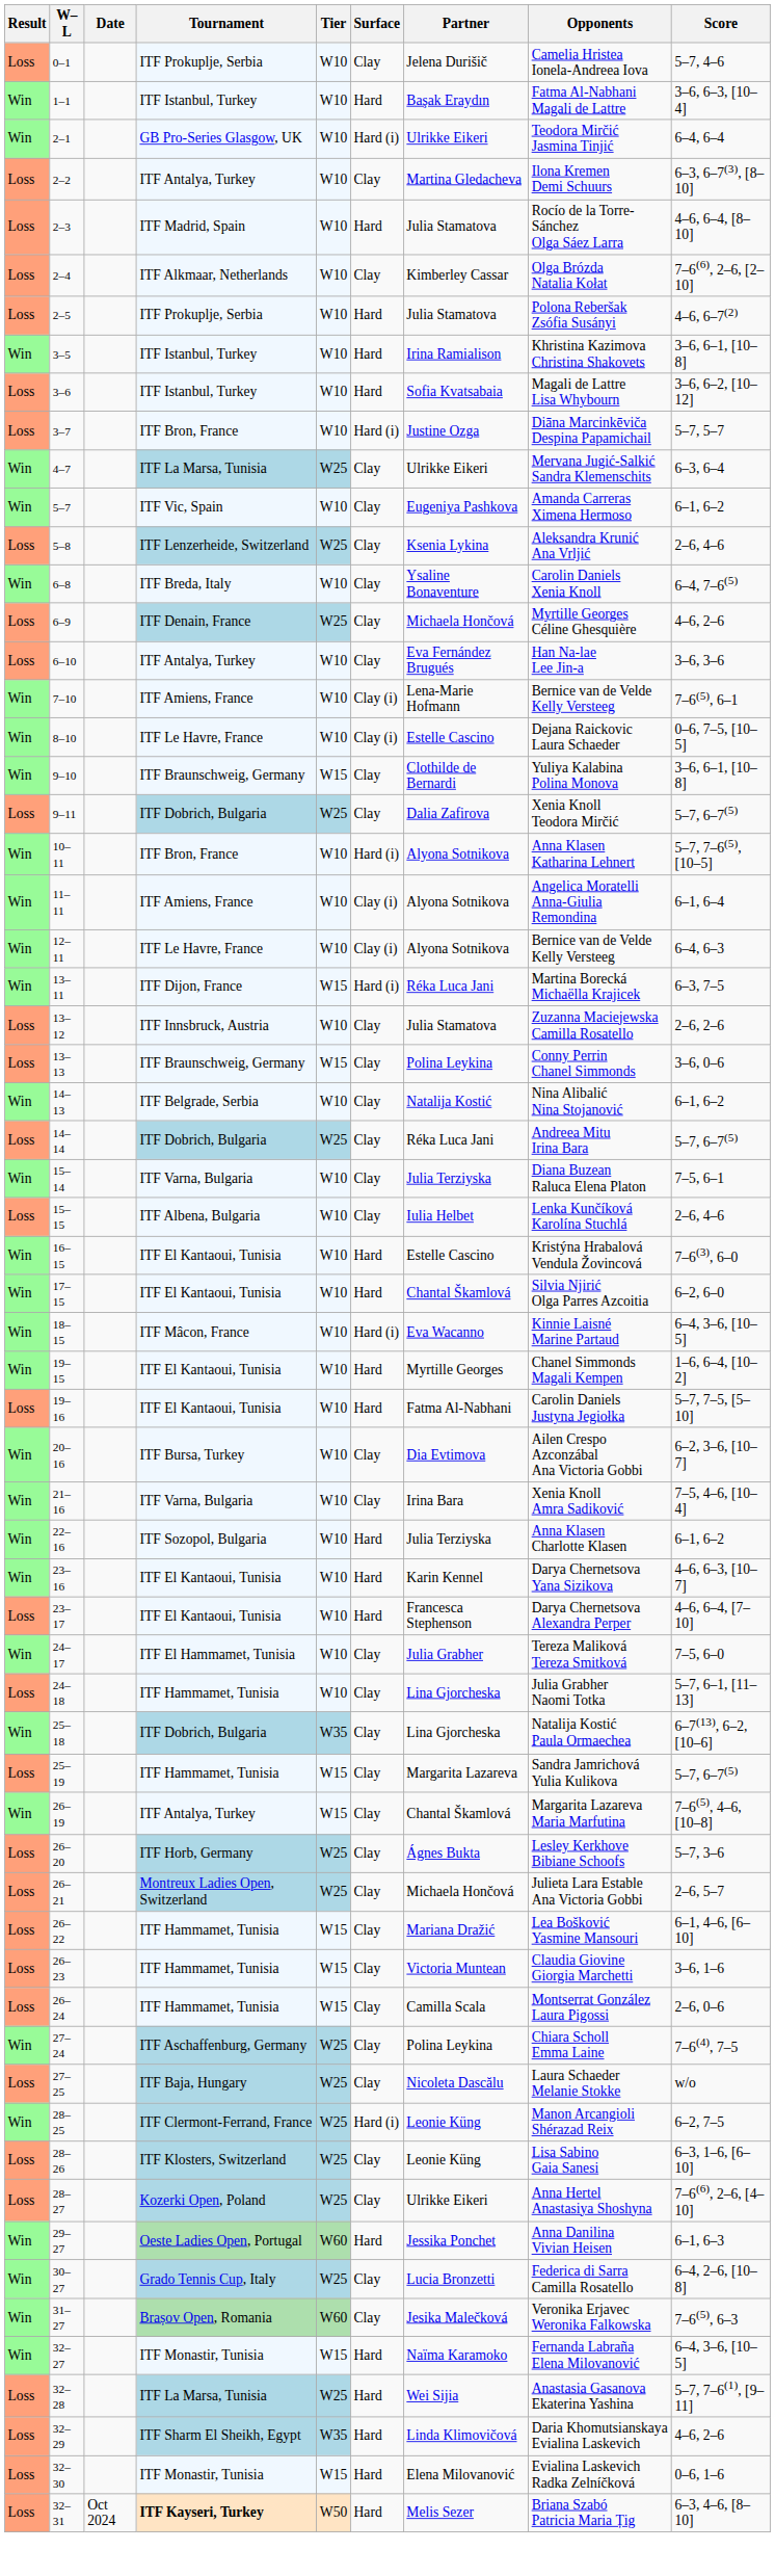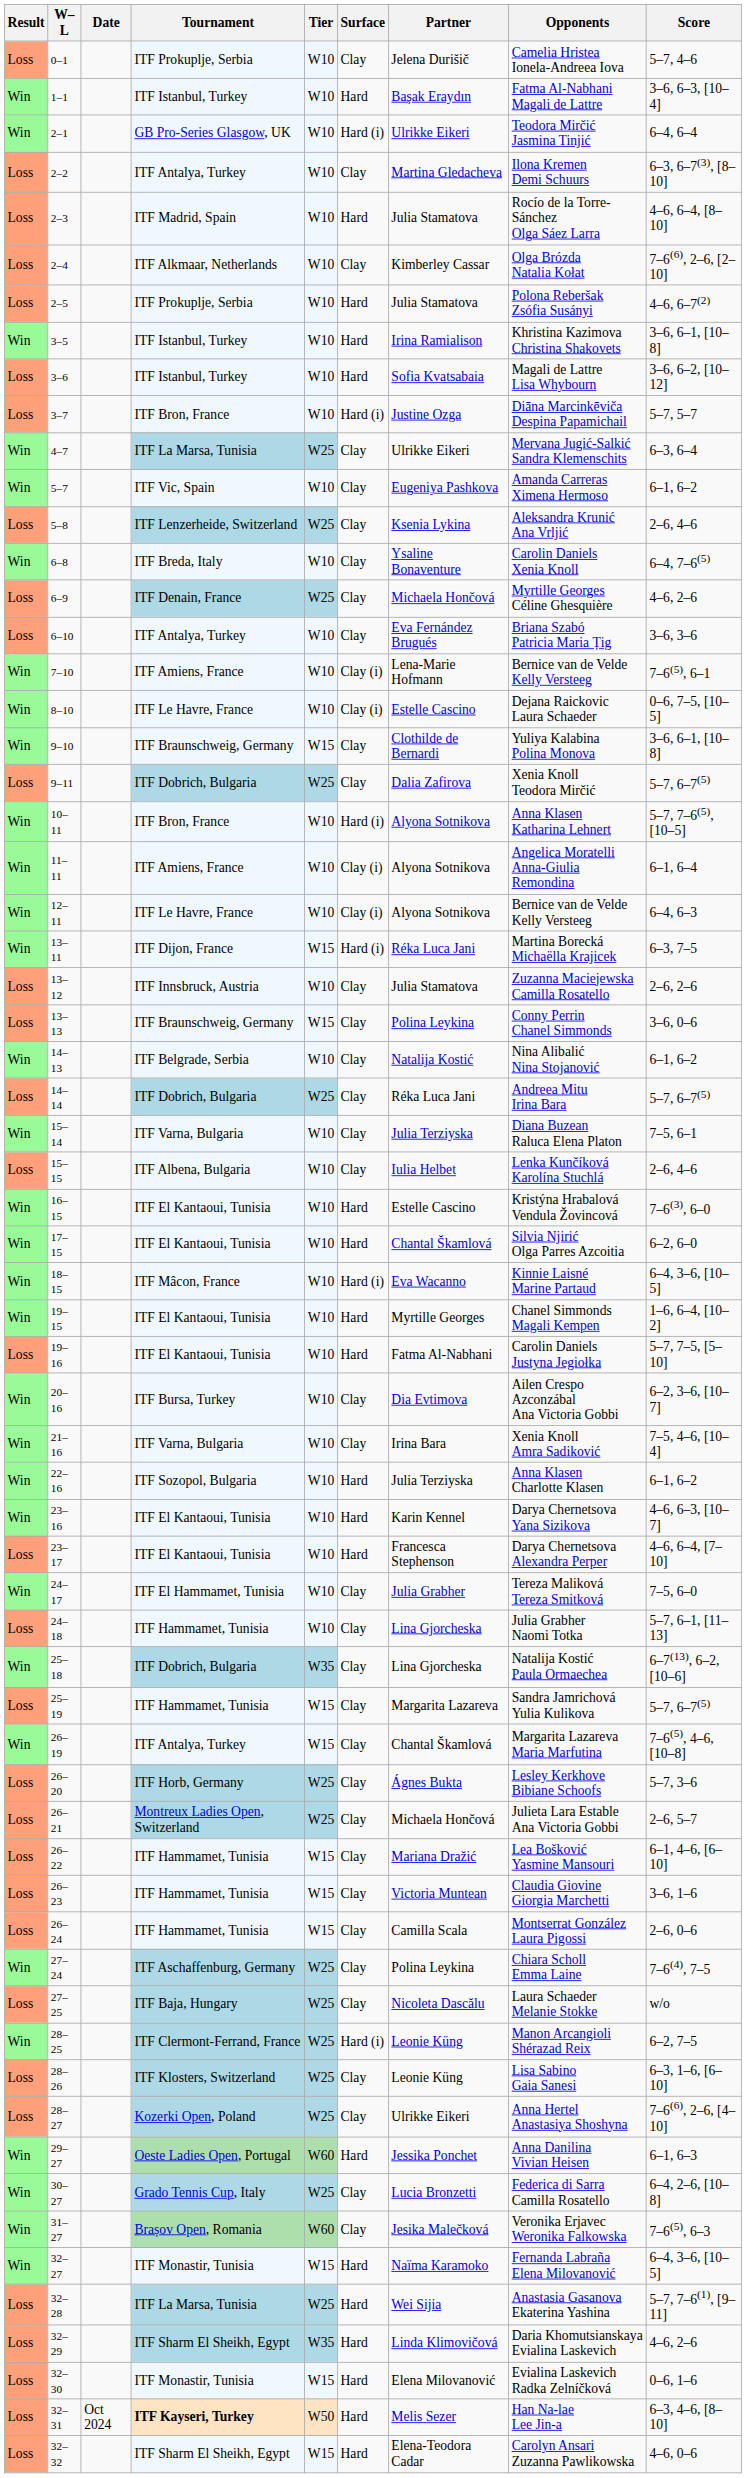6–10 | Opponents: Han Na-lae Lee Jin-a -> Briana Szabó Patricia Maria Țig
32–31 | Opponents: Briana Szabó Patricia Maria Țig -> Han Na-lae Lee Jin-a
+ row: Loss | 32–32 | ITF Sharm El Sheikh, Egypt | W15 | Hard | Elena-Teodora Cadar | Carolyn Ansari Zuzanna Pawlikowska | 4–6, 0–6
